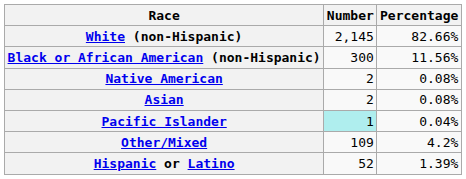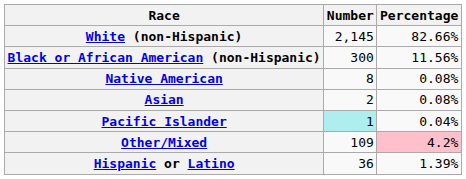Native American | Number: 2 -> 8
Other/Mixed | Percentage: no background -> pink background
Hispanic or Latino | Number: 52 -> 36
